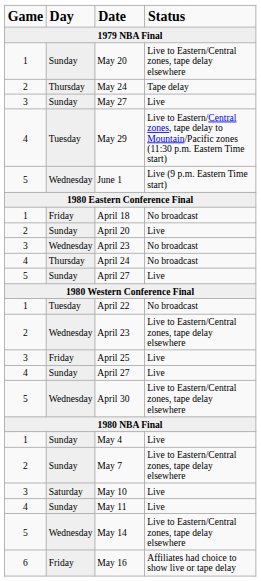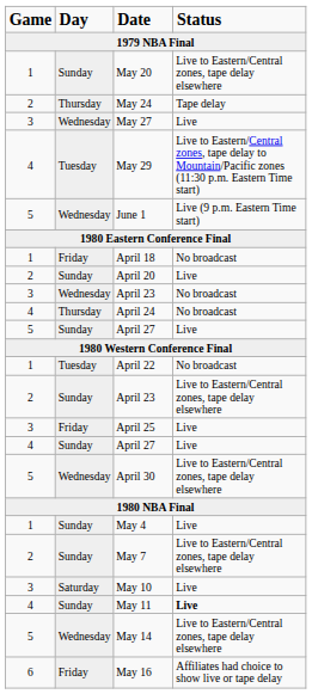May 27 | Day: Sunday -> Wednesday
2 / April 23 | Day: Wednesday -> Sunday
May 11 | Status: normal -> bold
